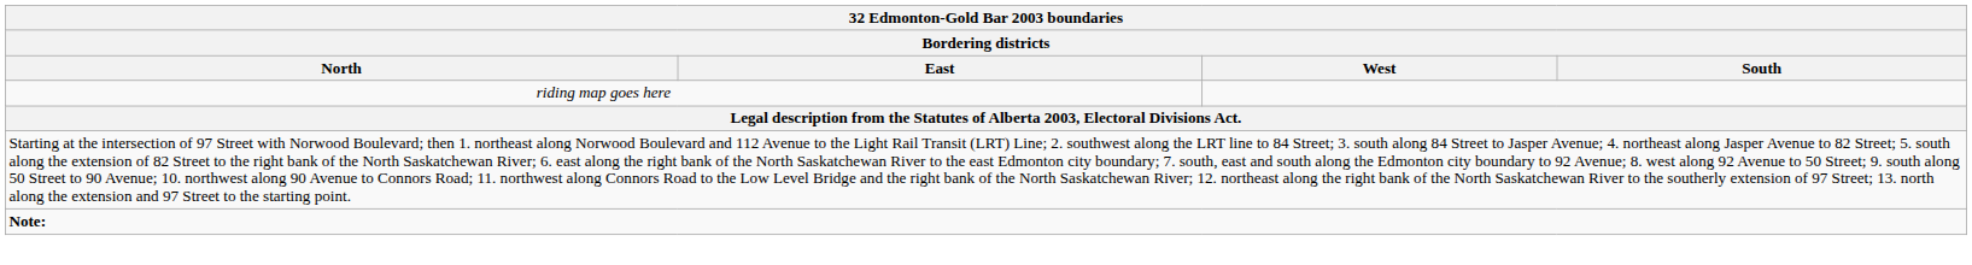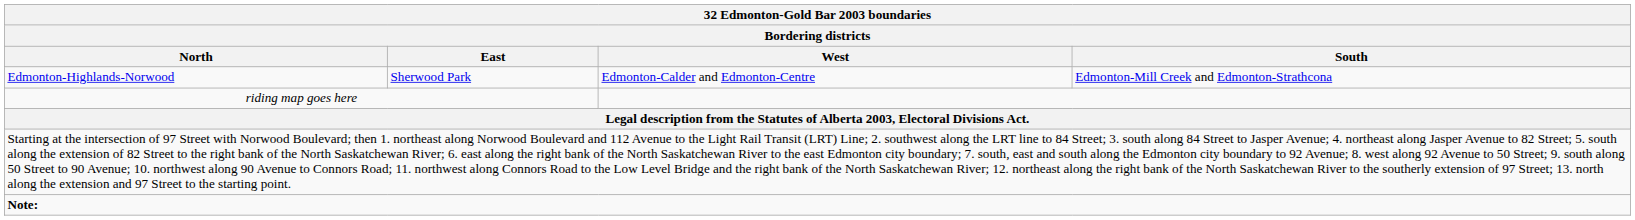+ row: Edmonton-Highlands-Norwood | Sherwood Park | Edmonton-Calder and Edmonton-Centre | Edmonton-Mill Creek and Edmonton-Strathcona
